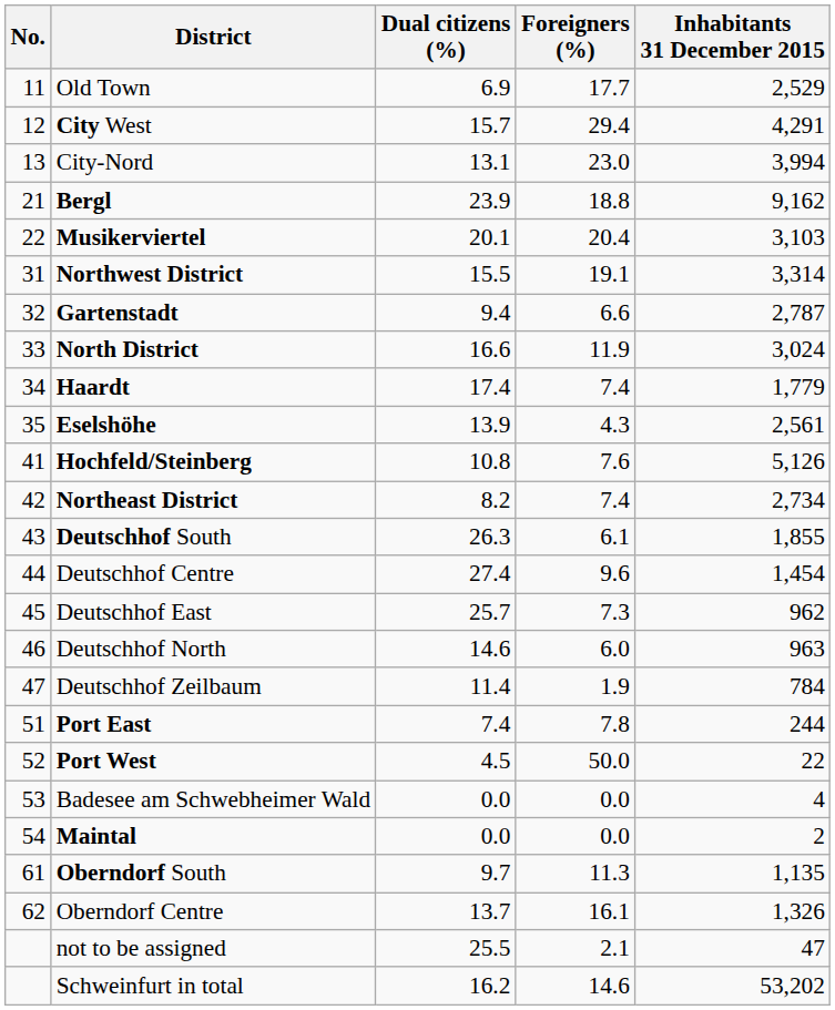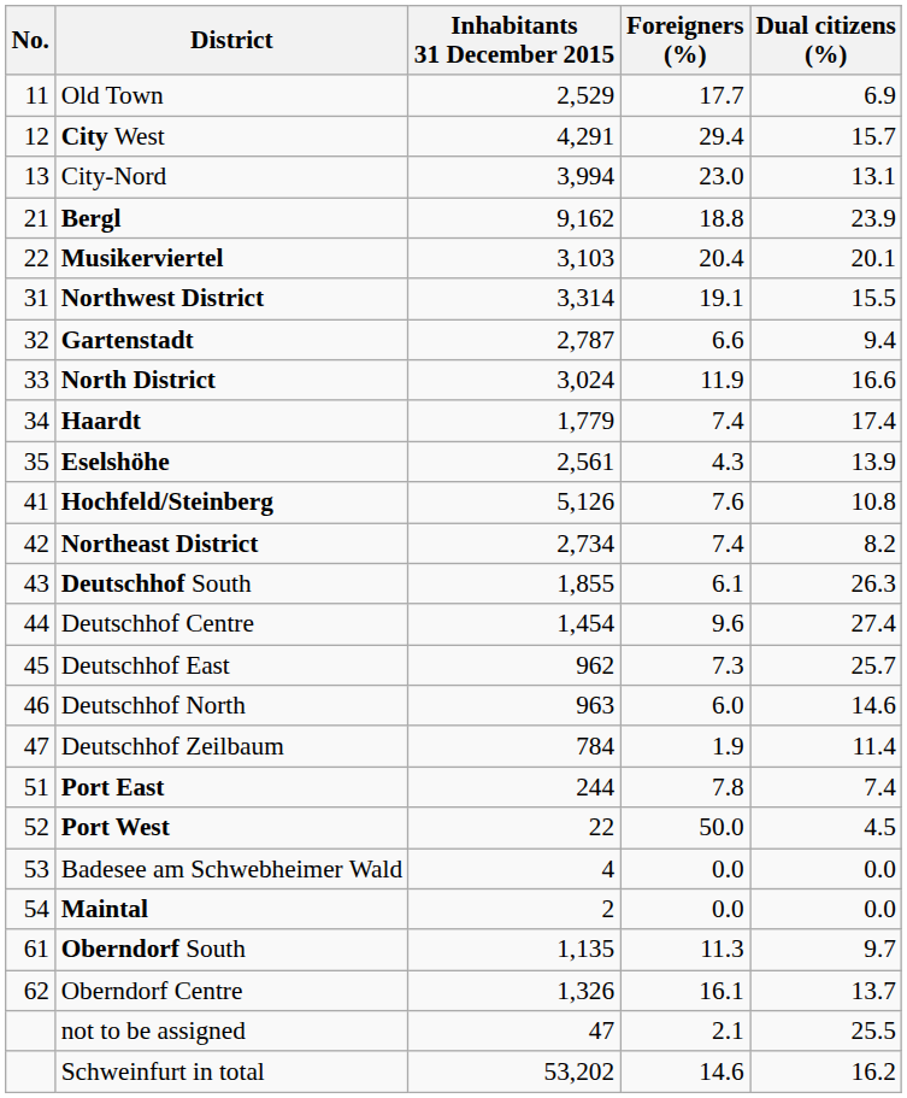columns swapped: Inhabitants 31 December 2015 <-> Dual citizens (%)
